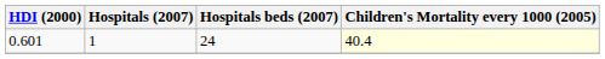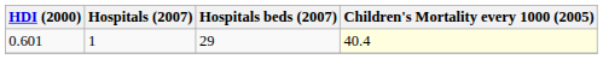0.601 | Hospitals beds (2007): 24 -> 29
